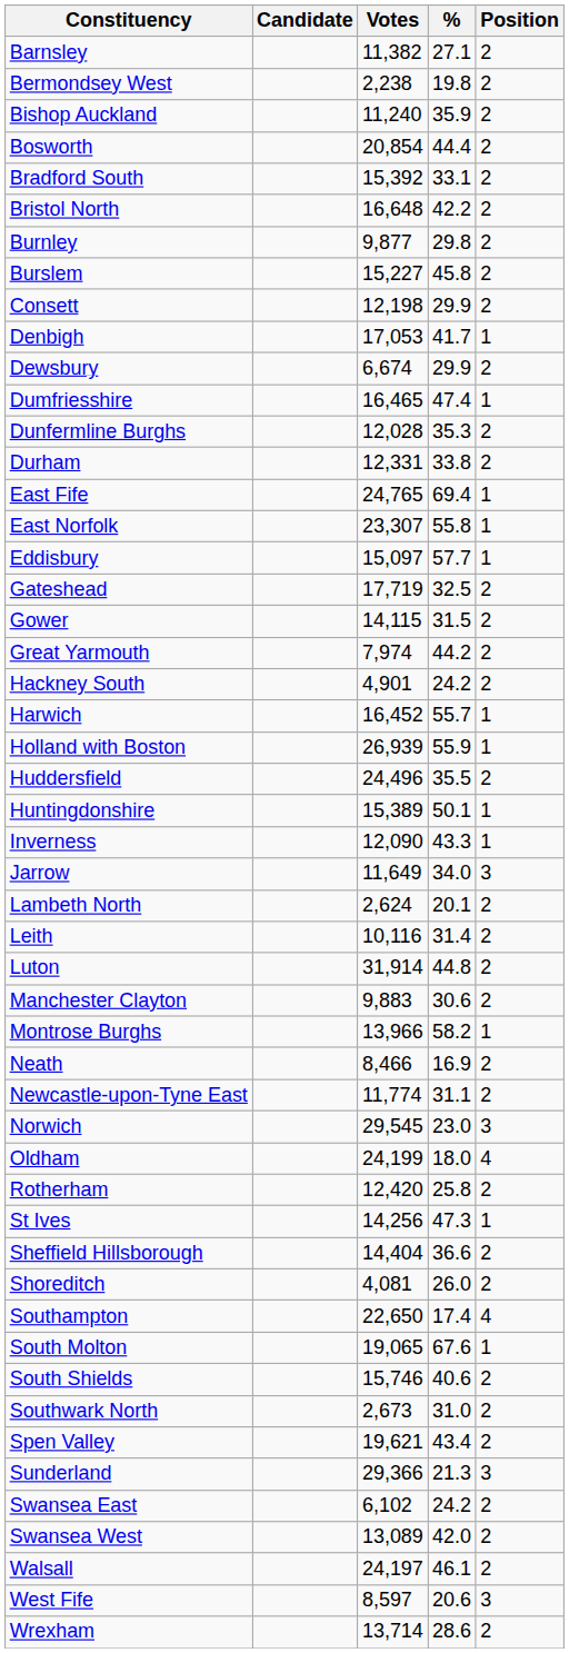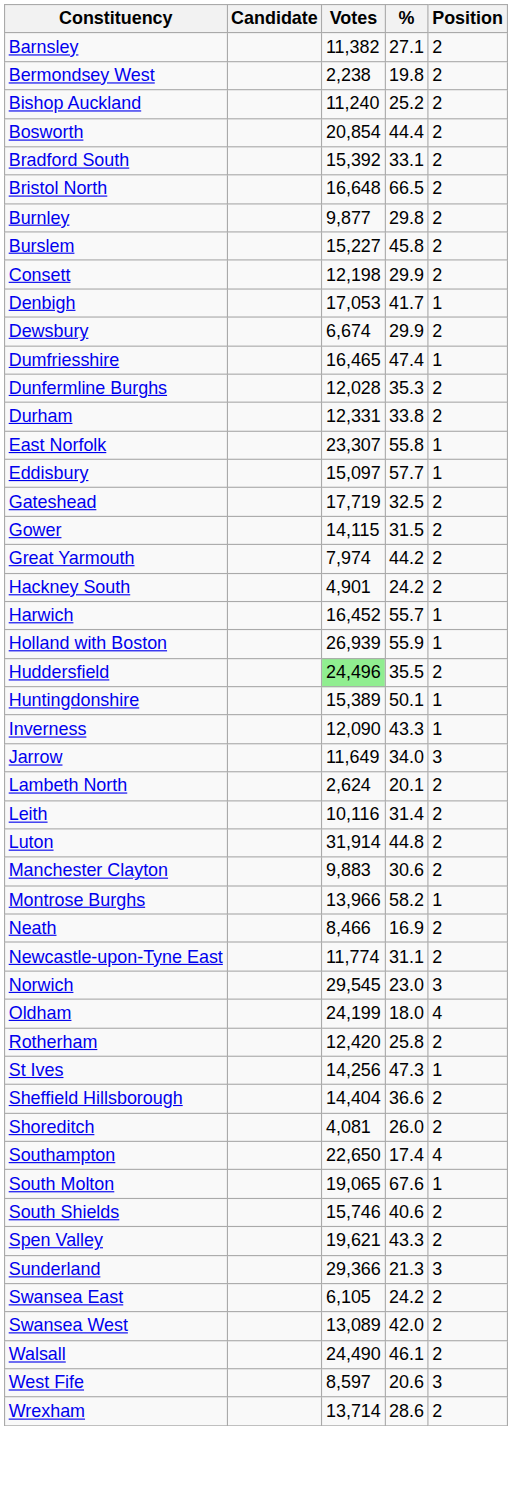Bishop Auckland | %: 35.9 -> 25.2
Bristol North | %: 42.2 -> 66.5
- row: East Fife | 24,765 | 69.4 | 1
Huddersfield | Votes: no background -> lightgreen background
- row: Southwark North | 2,673 | 31.0 | 2
Spen Valley | %: 43.4 -> 43.3
Swansea East | Votes: 6,102 -> 6,105
Walsall | Votes: 24,197 -> 24,490
